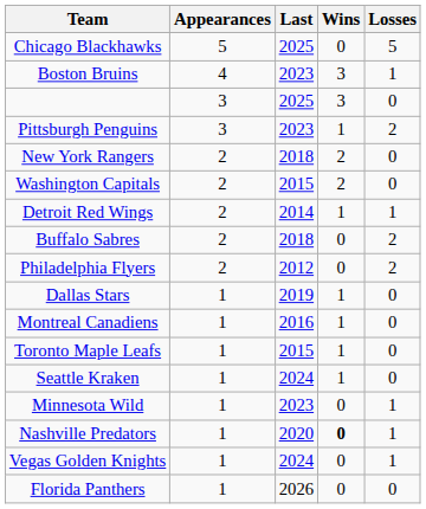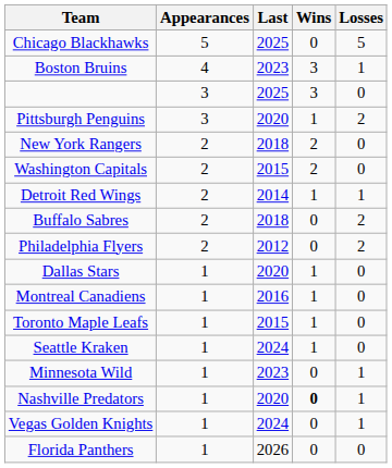Pittsburgh Penguins | Last: 2023 -> 2020
Dallas Stars | Last: 2019 -> 2020
